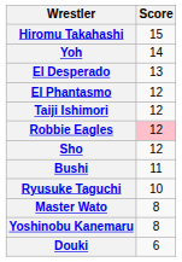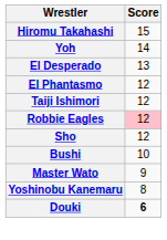Bushi | Score: 11 -> 10
- row: Ryusuke Taguchi | 10
Master Wato | Score: 8 -> 9
Douki | Score: normal -> bold
